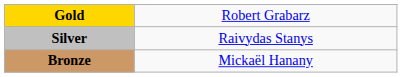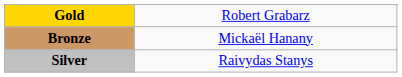rows swapped: Silver <-> Bronze
